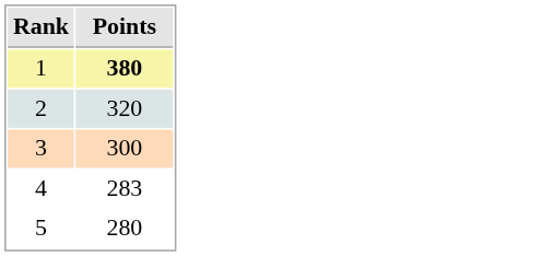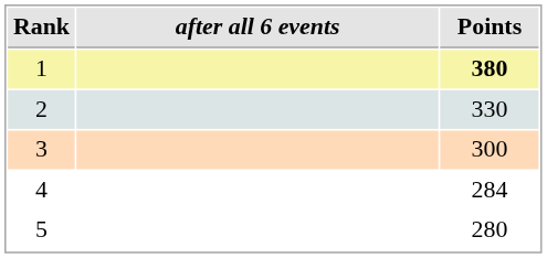+ column: after all 6 events
2 | Points: 320 -> 330
4 | Points: 283 -> 284
